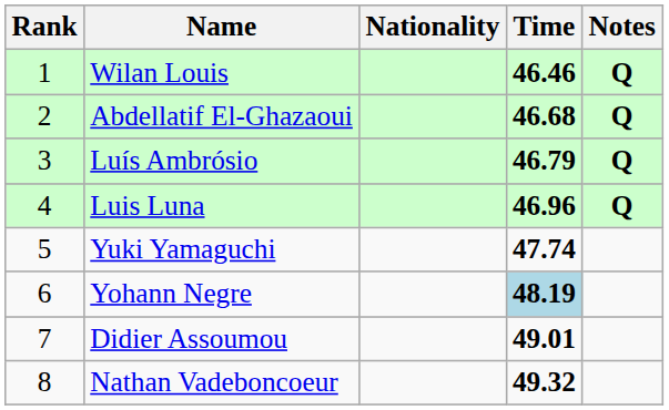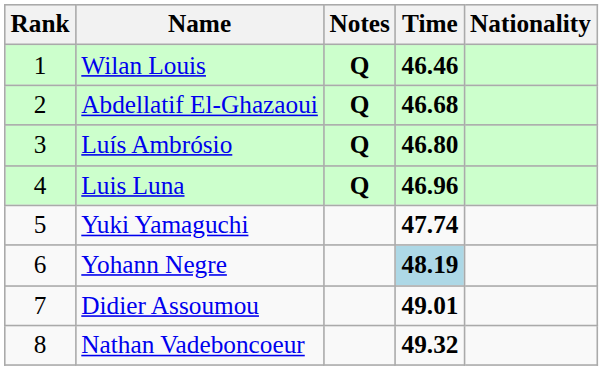columns swapped: Nationality <-> Notes
Luís Ambrósio | Time: 46.79 -> 46.80
